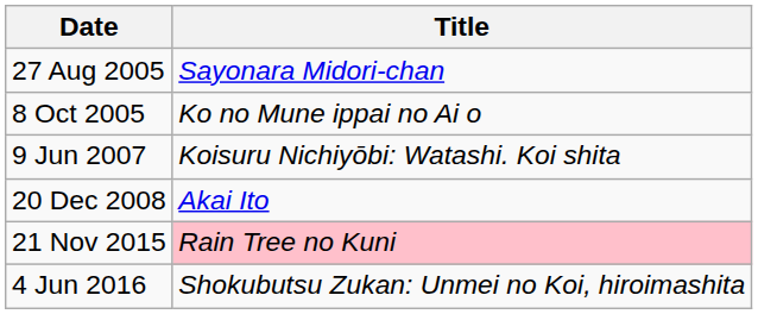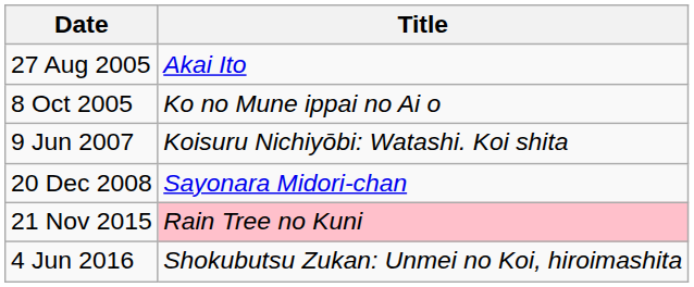27 Aug 2005 | Title: Sayonara Midori-chan -> Akai Ito
20 Dec 2008 | Title: Akai Ito -> Sayonara Midori-chan
